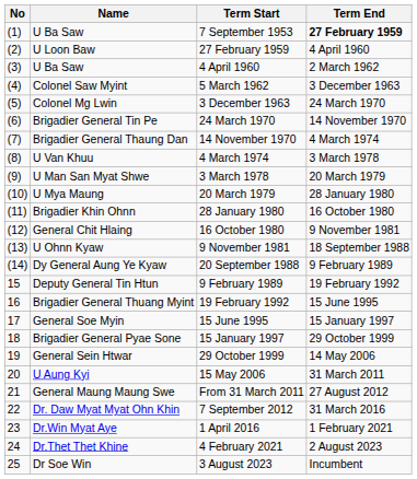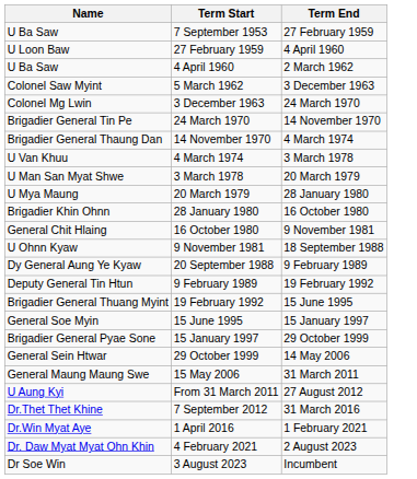- column: No | (1) | (2) | (3) | (4) | (5) | (6) | (7) | (8) | (9) | (10) | (11) | (12) | (13) | (14) | 15 | 16 | 17 | 18 | 19 | 20 | 21 | 22 | 23 | 24 | 25
7 September 1953 | Term End: bold -> normal
15 May 2006 | Name: U Aung Kyi -> General Maung Maung Swe
From 31 March 2011 | Name: General Maung Maung Swe -> U Aung Kyi
7 September 2012 | Name: Dr. Daw Myat Myat Ohn Khin -> Dr.Thet Thet Khine
4 February 2021 | Name: Dr.Thet Thet Khine -> Dr. Daw Myat Myat Ohn Khin
